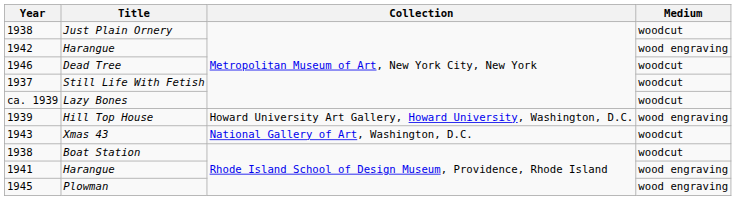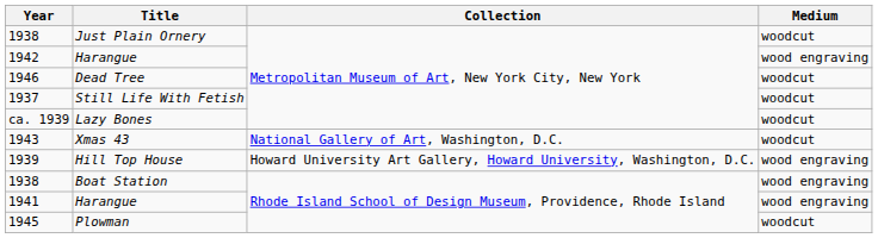rows swapped: Xmas 43 <-> Hill Top House
Boat Station | Medium: woodcut -> wood engraving
Plowman | Medium: wood engraving -> woodcut
